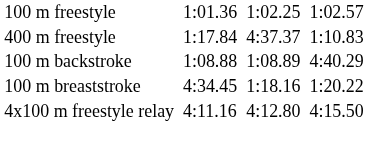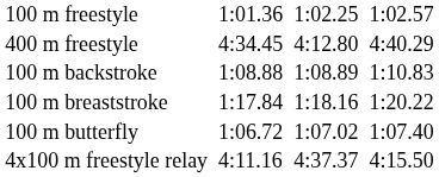400 m freestyle | column 3: 1:17.84 -> 4:34.45
400 m freestyle | column 5: 4:37.37 -> 4:12.80
400 m freestyle | column 7: 1:10.83 -> 4:40.29
100 m backstroke | column 7: 4:40.29 -> 1:10.83
100 m breaststroke | column 3: 4:34.45 -> 1:17.84
+ row: 100 m butterfly | 1:06.72 | 1:07.02 | 1:07.40
4x100 m freestyle relay | column 5: 4:12.80 -> 4:37.37
